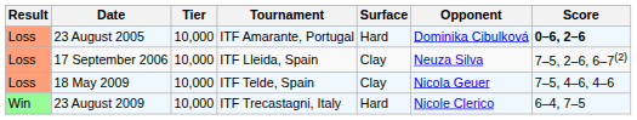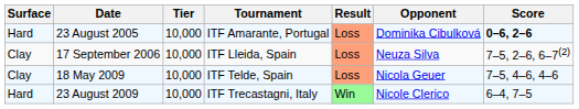columns swapped: Result <-> Surface
